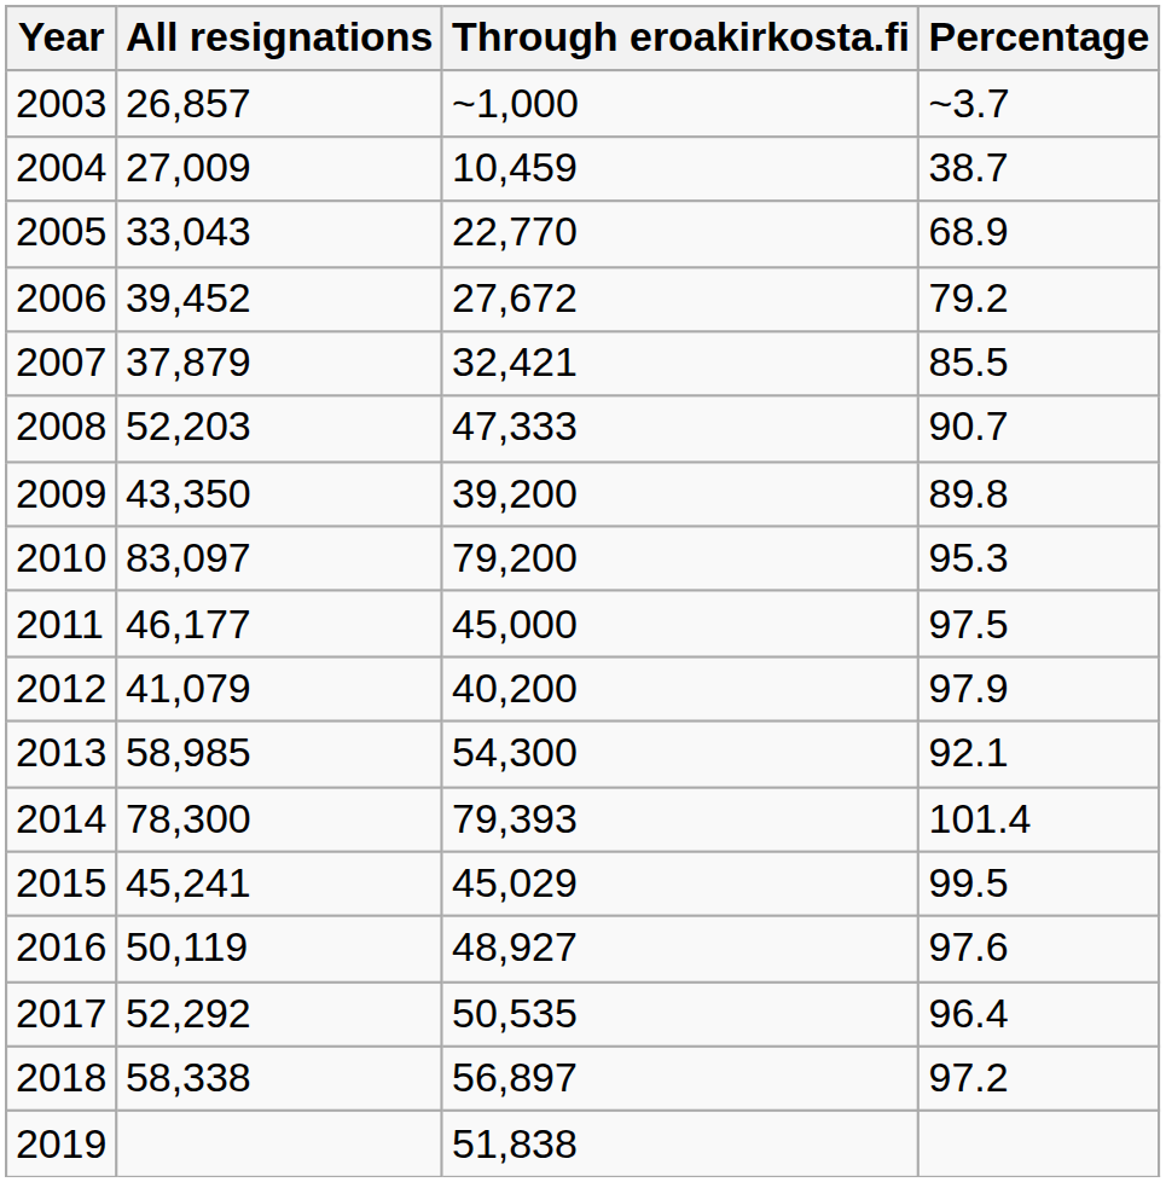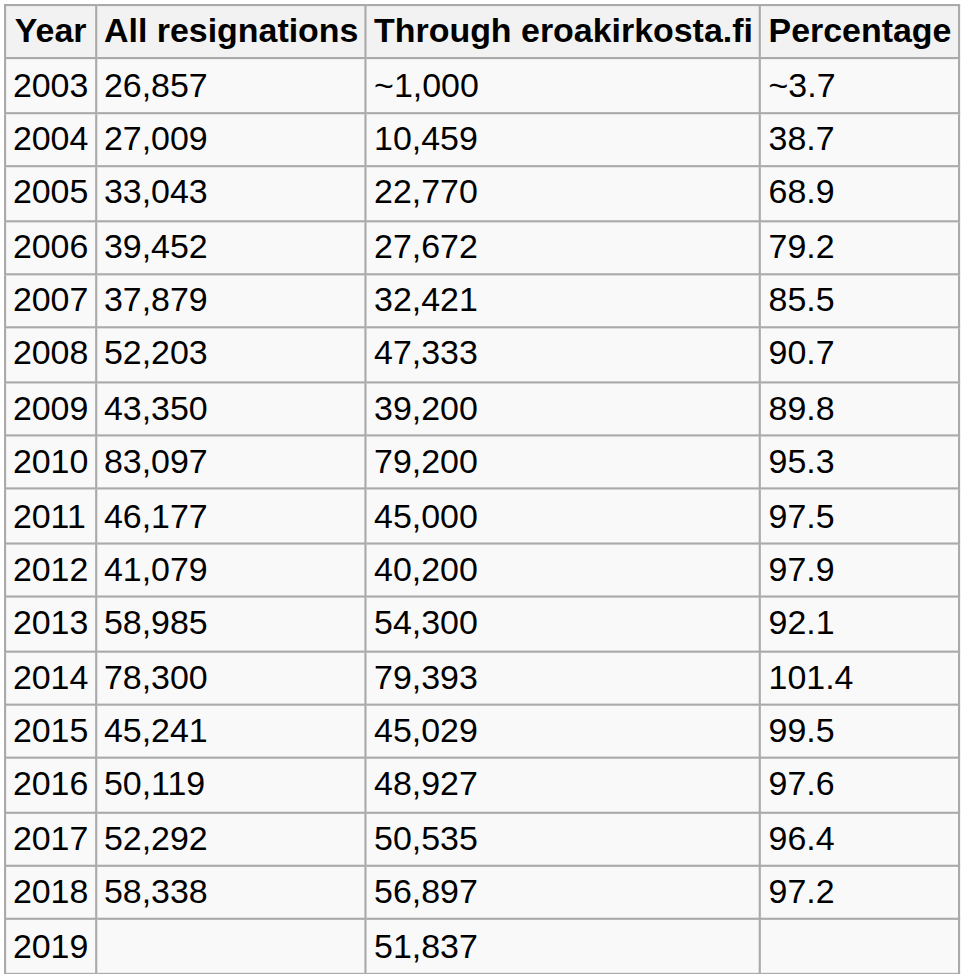2019 | Through eroakirkosta.fi: 51,838 -> 51,837
